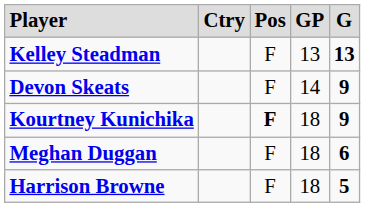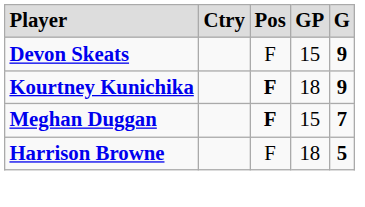- row: Kelley Steadman | F | 13 | 13
Devon Skeats | column 4: 14 -> 15
Meghan Duggan | column 3: normal -> bold
Meghan Duggan | column 4: 18 -> 15
Meghan Duggan | column 5: 6 -> 7
